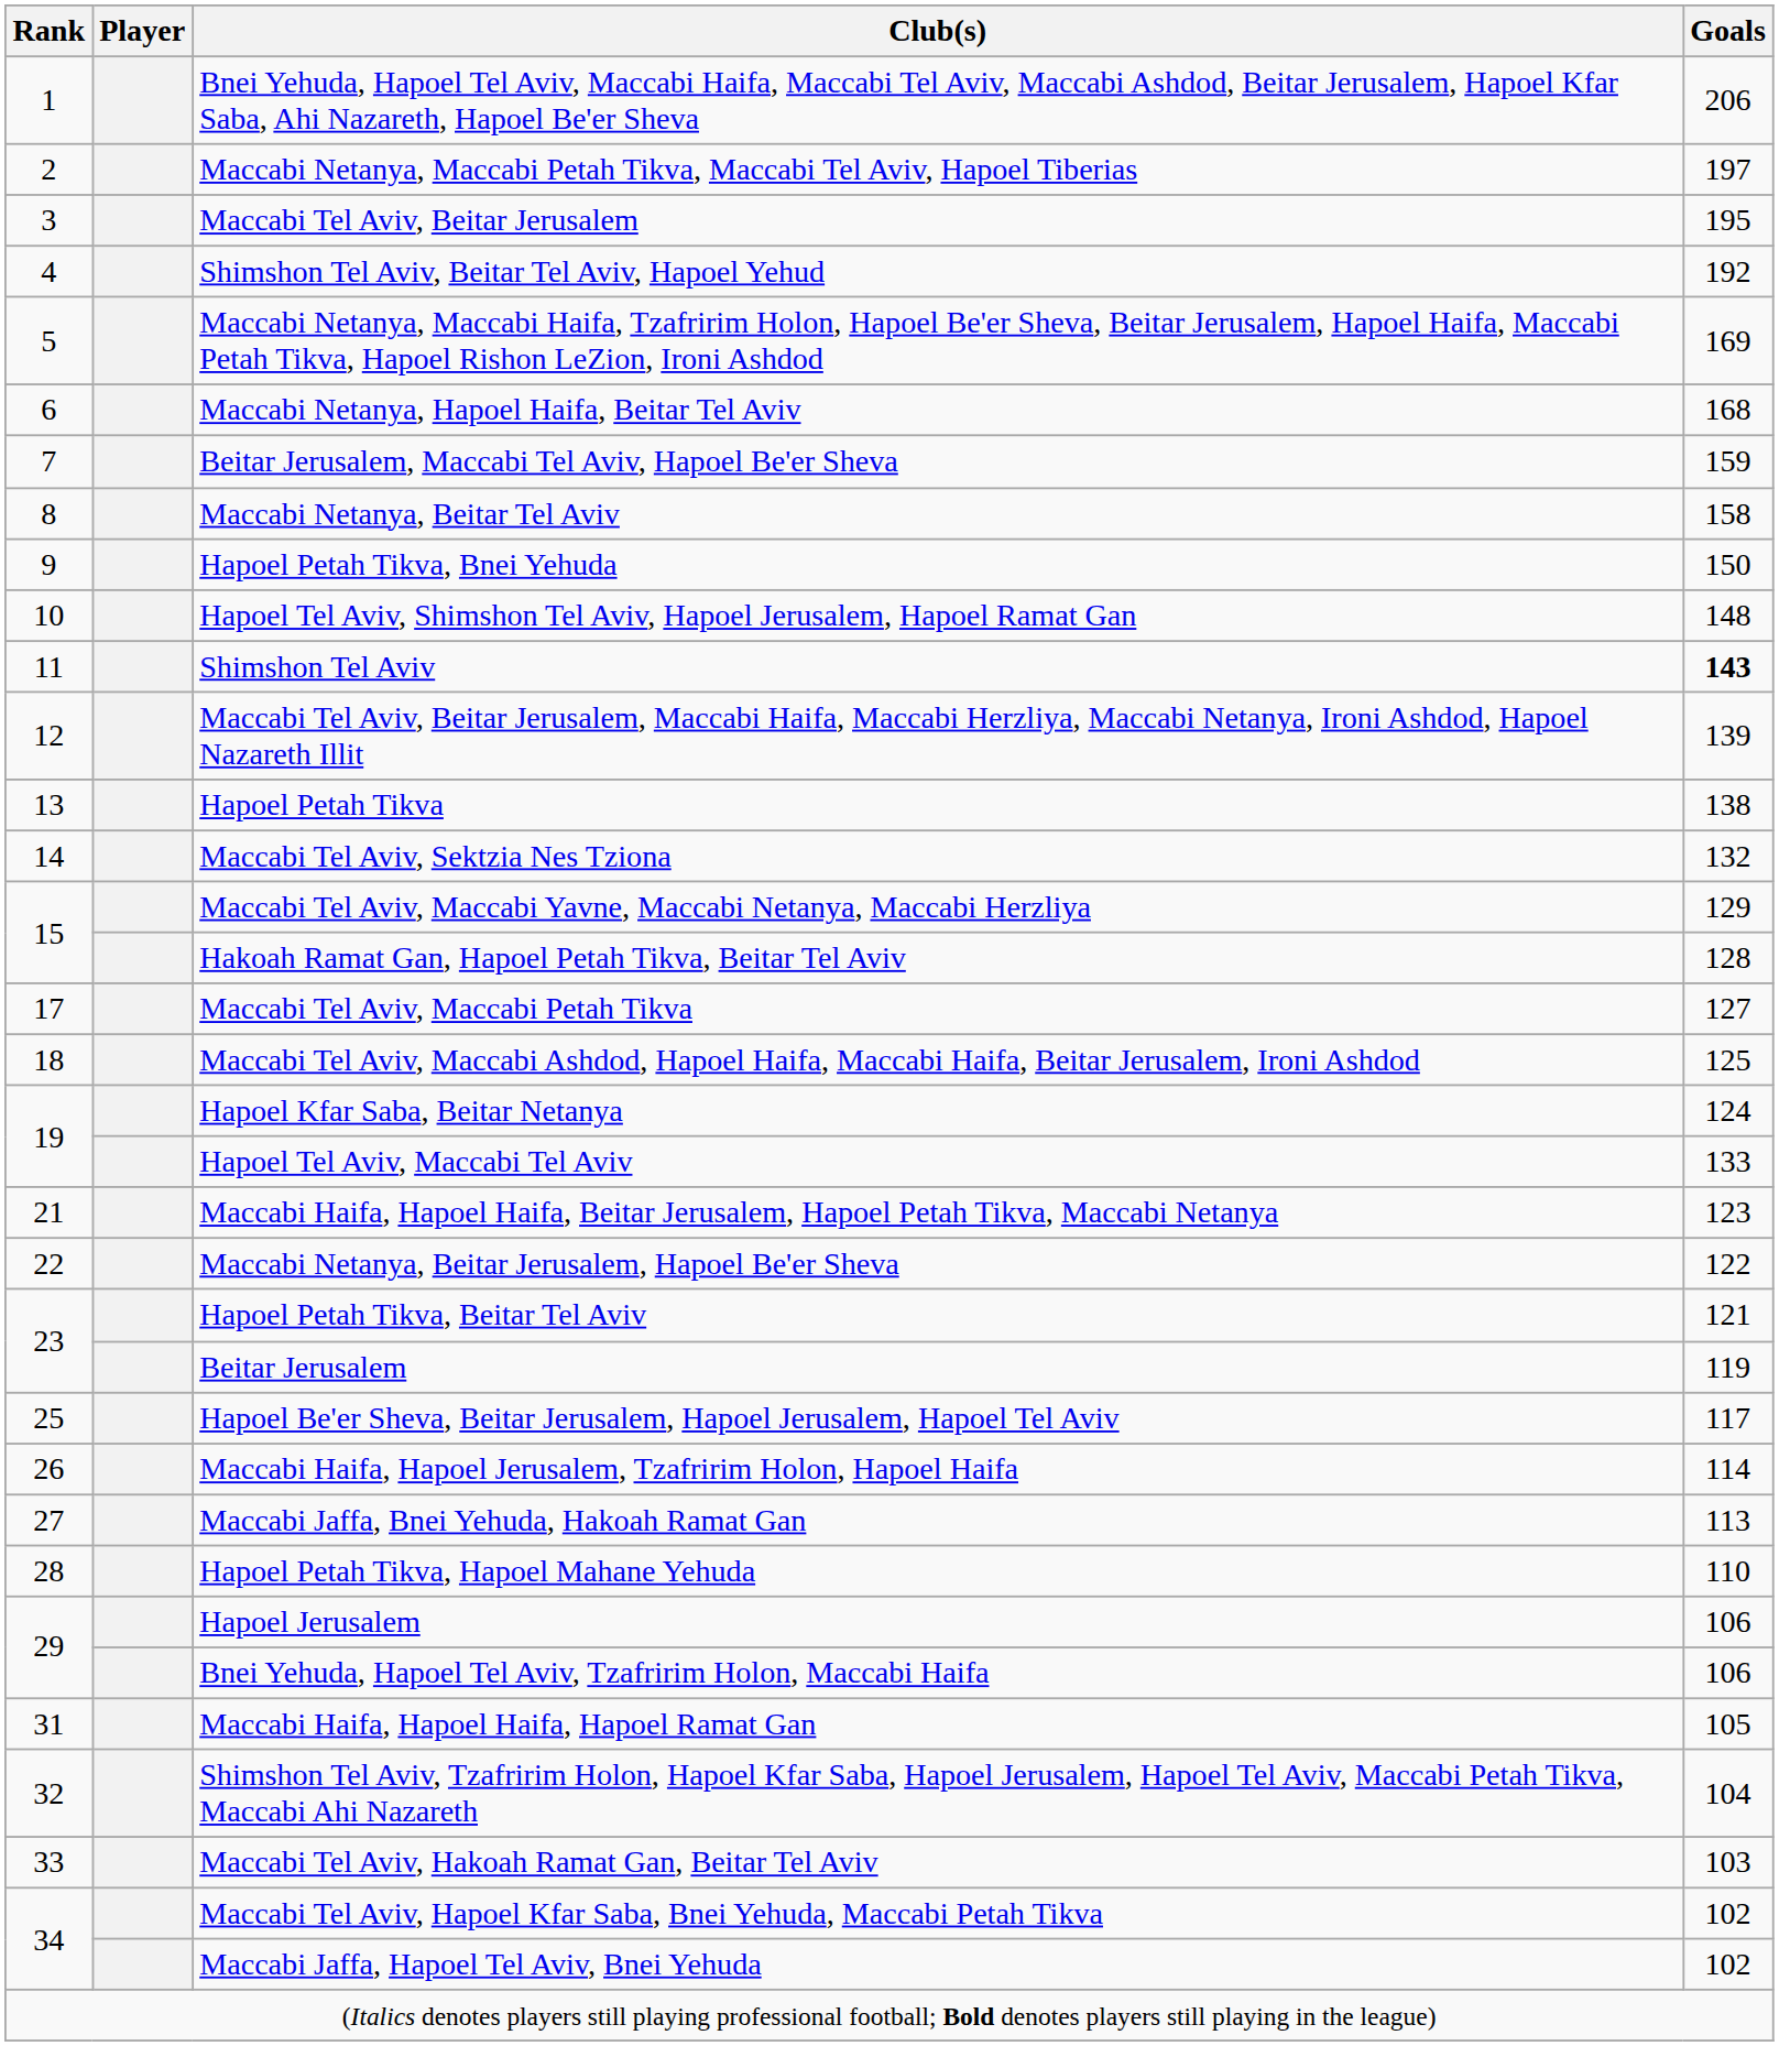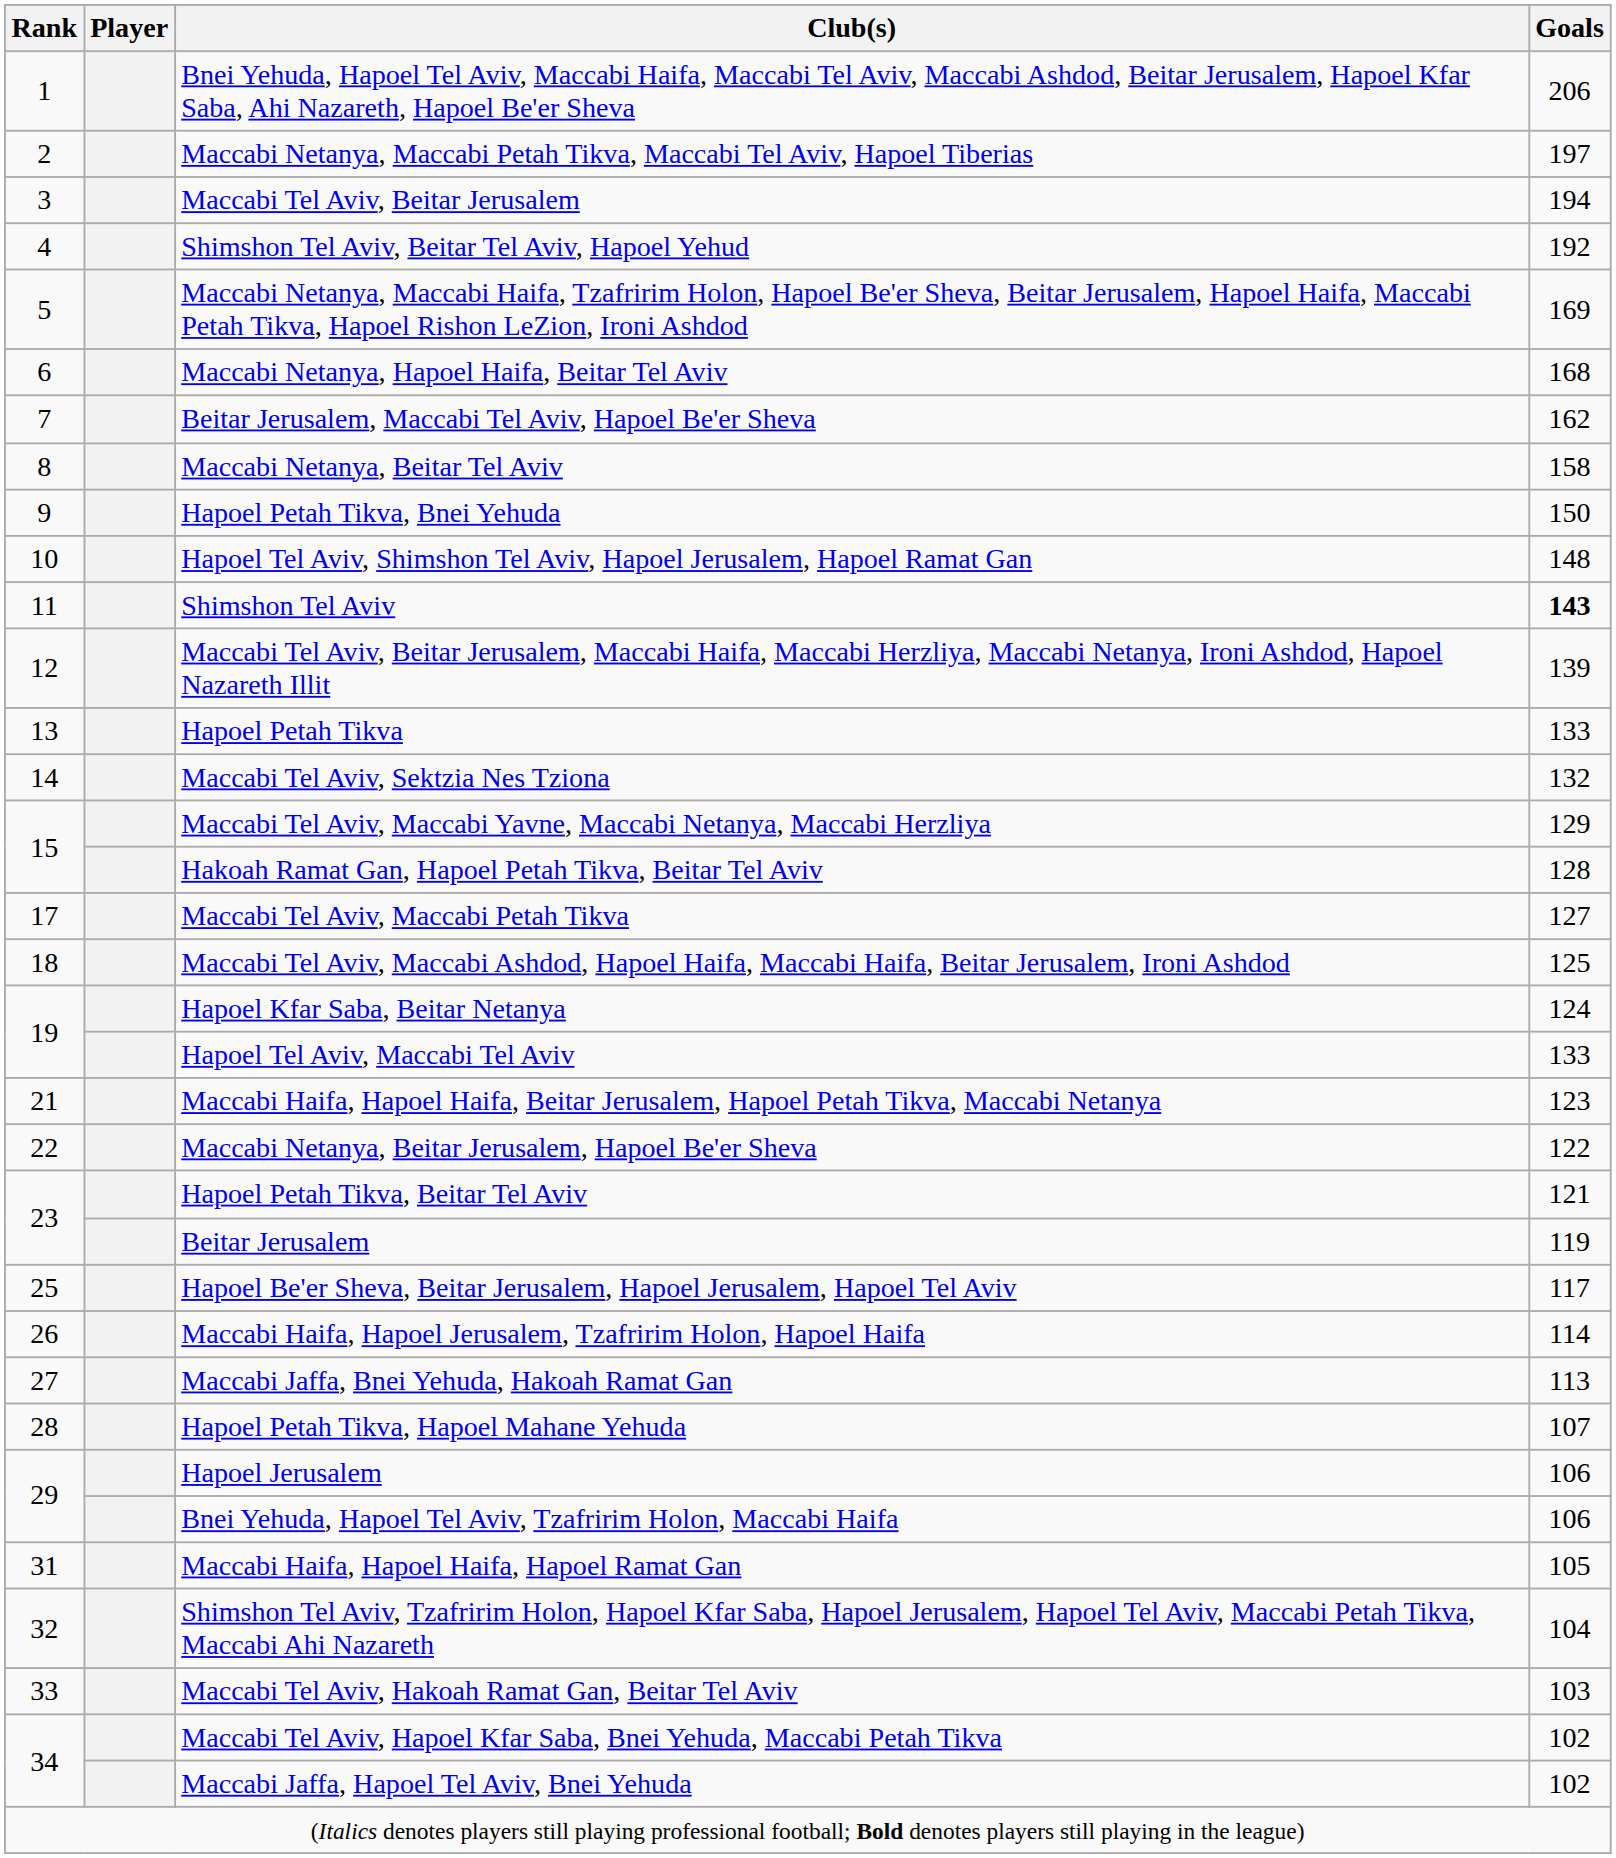Maccabi Tel Aviv, Beitar Jerusalem | Goals: 195 -> 194
Beitar Jerusalem, Maccabi Tel Aviv, Hapoel Be'er Sheva | Goals: 159 -> 162
Hapoel Petah Tikva | Goals: 138 -> 133
Hapoel Petah Tikva, Hapoel Mahane Yehuda | Goals: 110 -> 107
